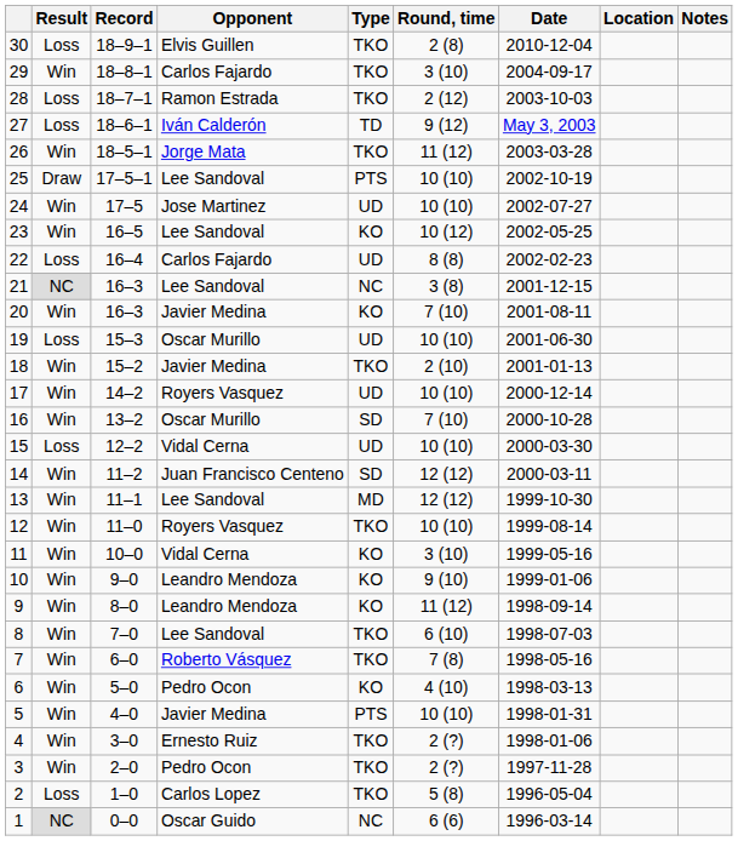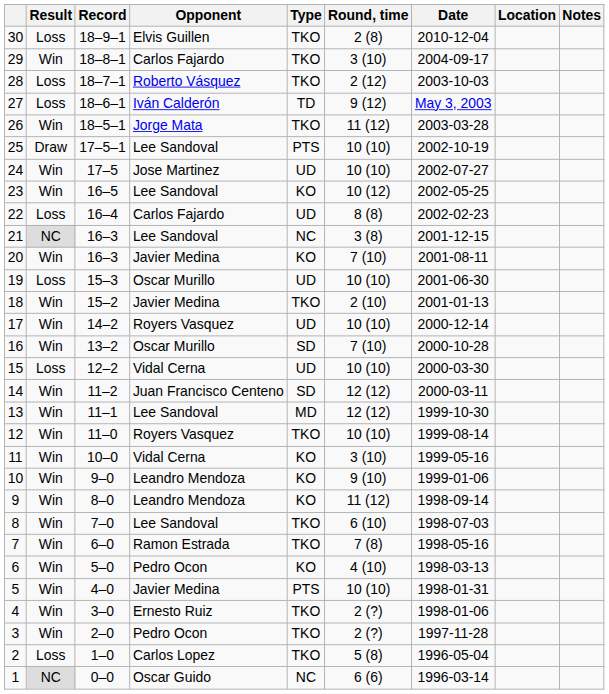28 | Opponent: Ramon Estrada -> Roberto Vásquez
7 | Opponent: Roberto Vásquez -> Ramon Estrada
